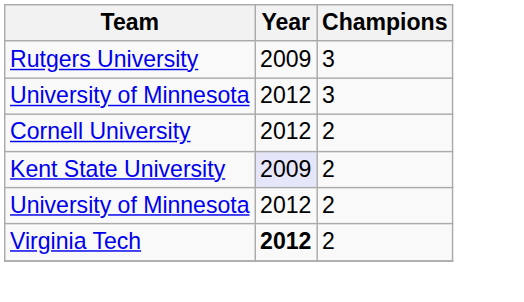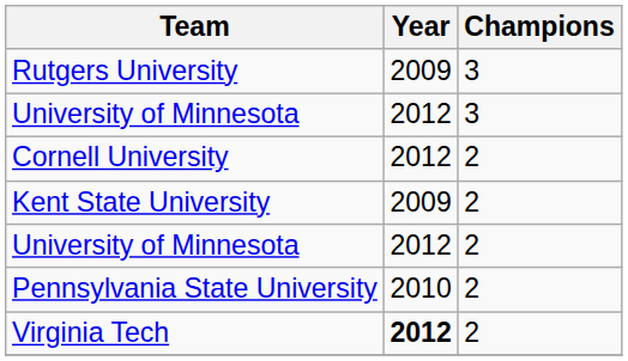Kent State University | Year: lavender background -> no background
+ row: Pennsylvania State University | 2010 | 2
